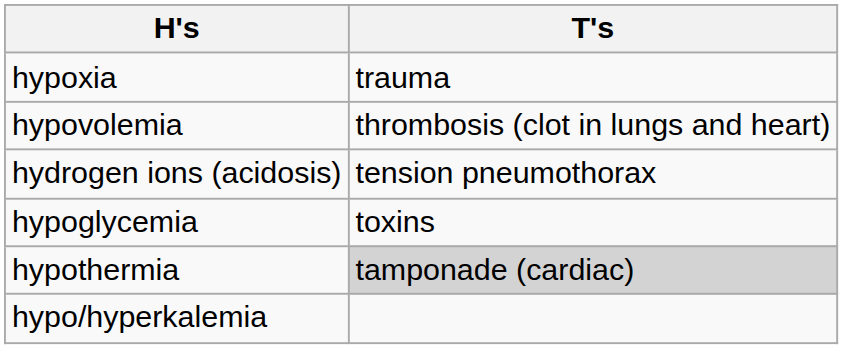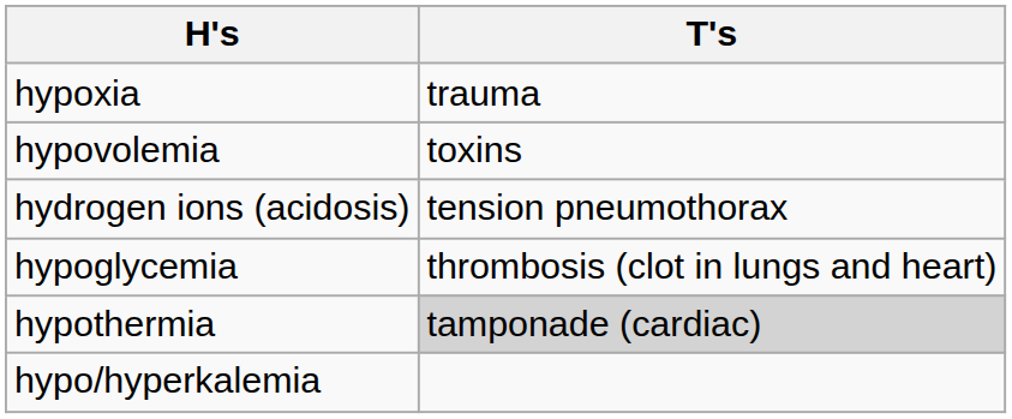hypovolemia | T's: thrombosis (clot in lungs and heart) -> toxins
hypoglycemia | T's: toxins -> thrombosis (clot in lungs and heart)
